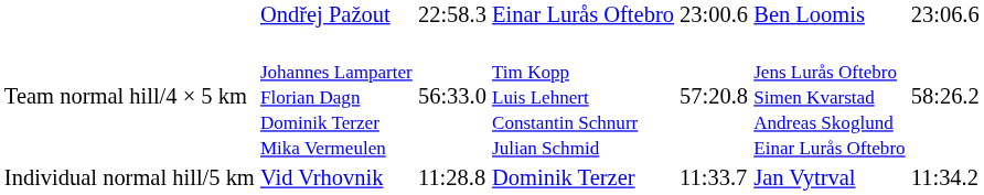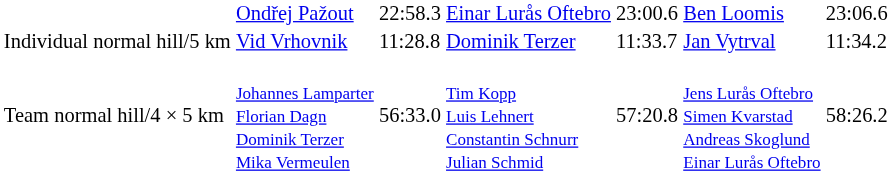rows swapped: Individual normal hill/5 km <-> Team normal hill/4 × 5 km
